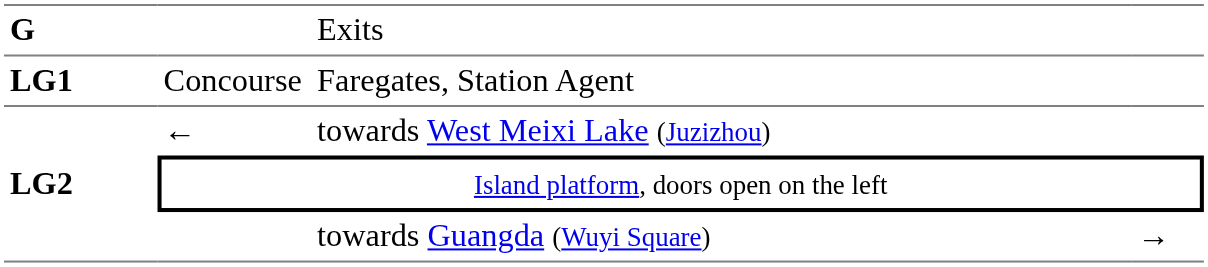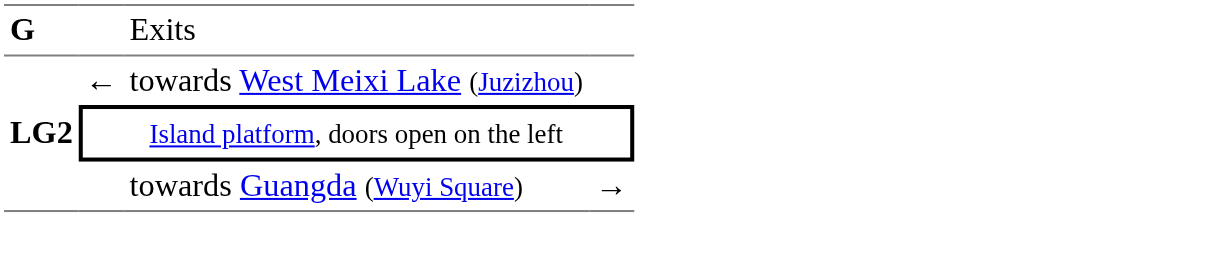- row: LG1 | Concourse | Faregates, Station Agent
